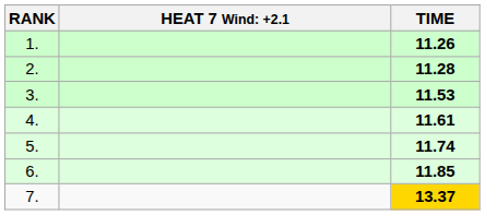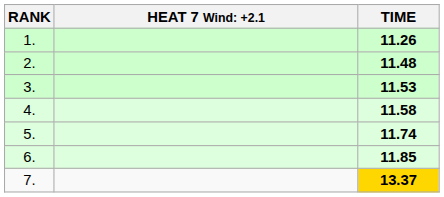2. | TIME: 11.28 -> 11.48
4. | TIME: 11.61 -> 11.58
